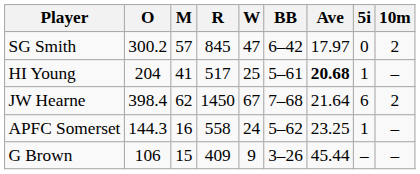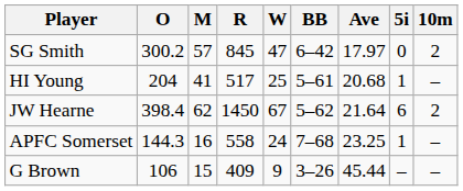HI Young | Ave: bold -> normal
JW Hearne | BB: 7–68 -> 5–62
APFC Somerset | BB: 5–62 -> 7–68
